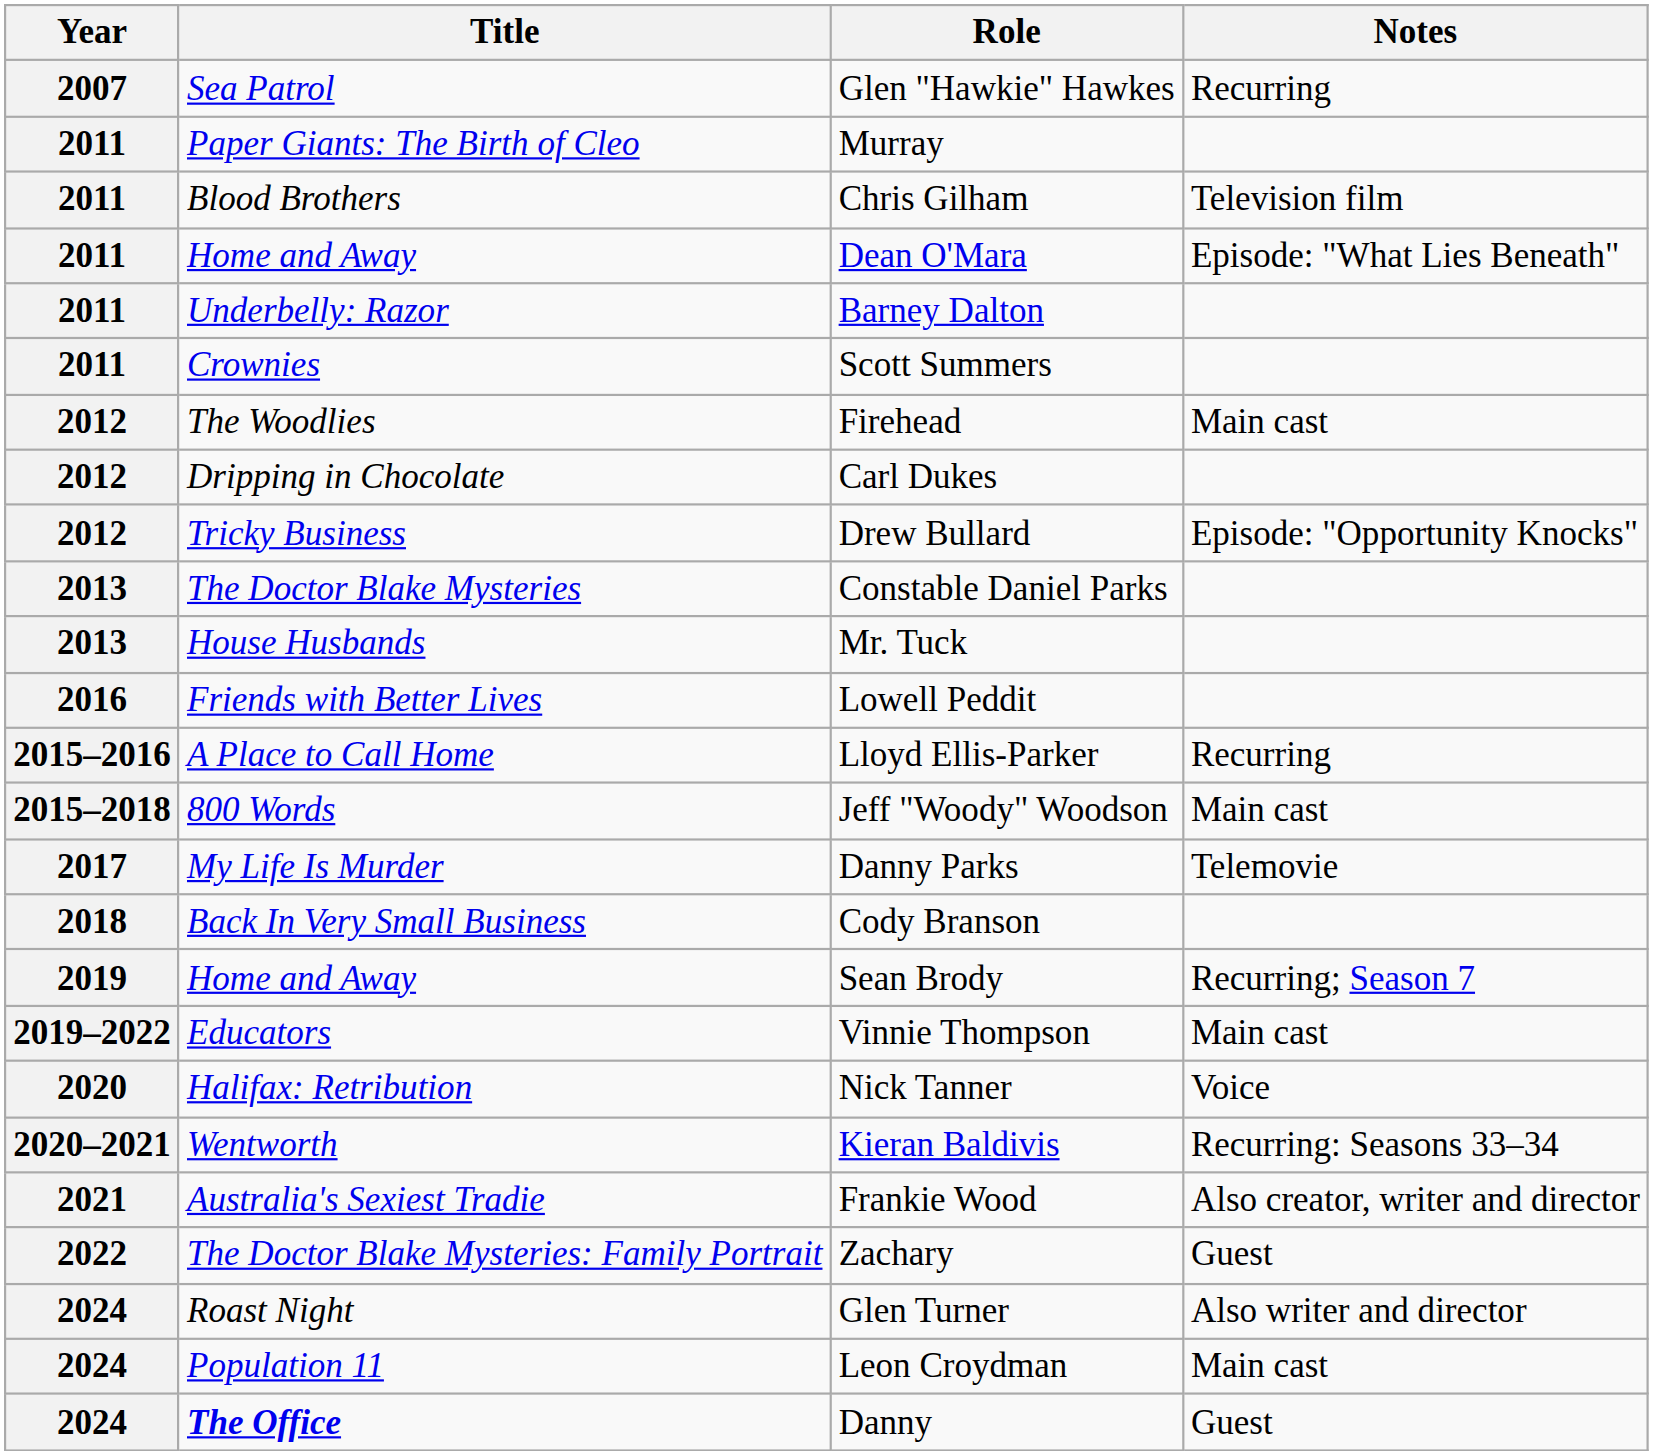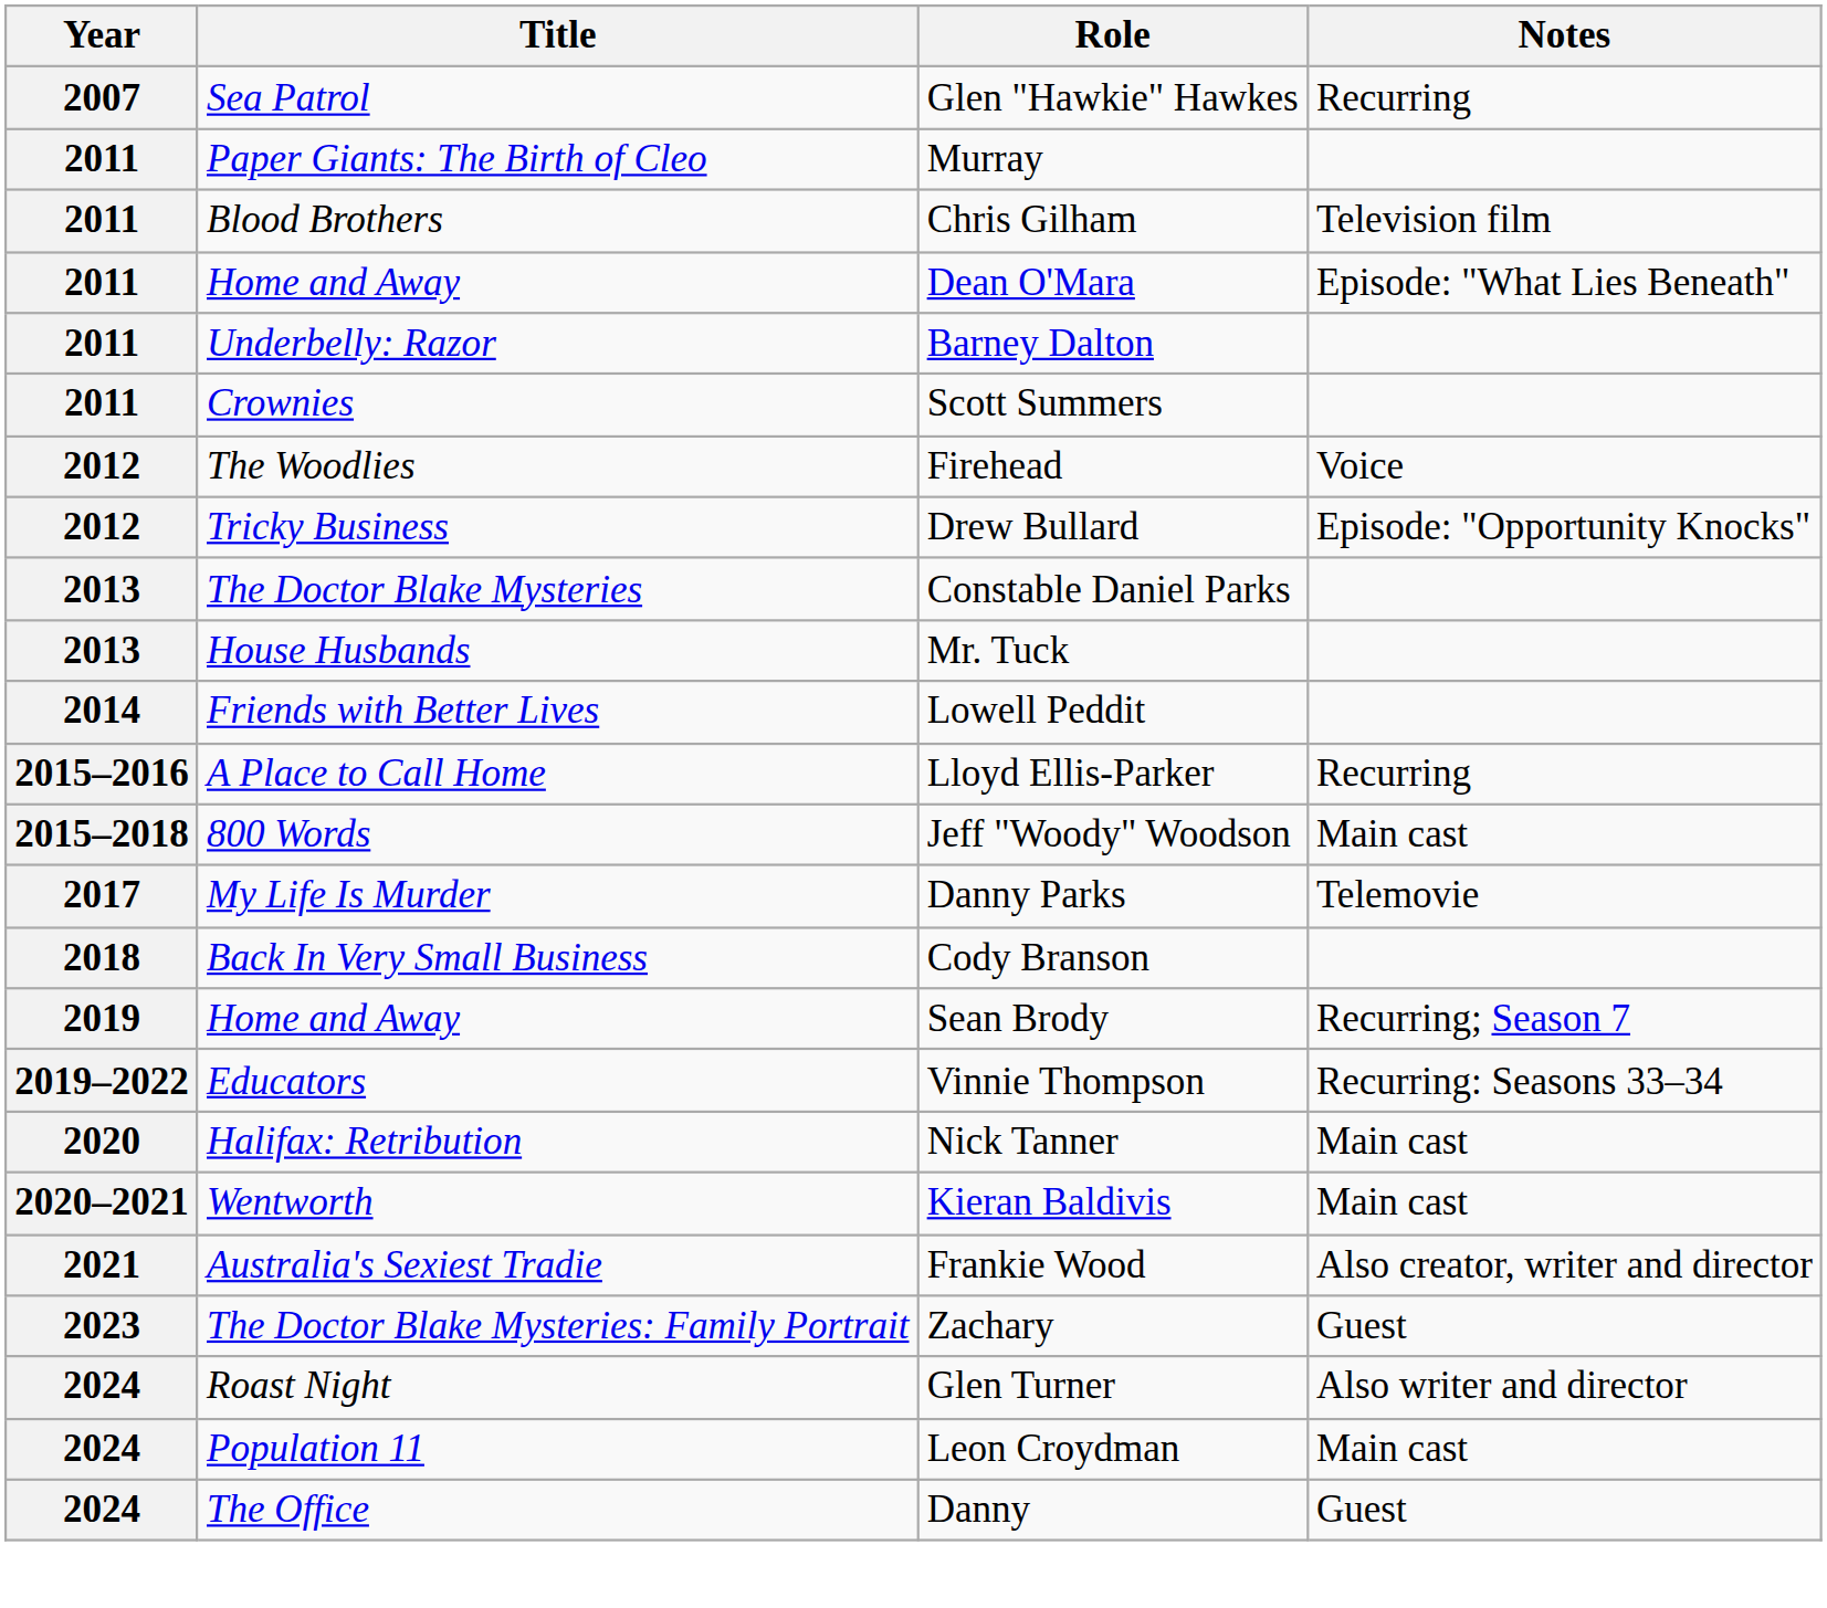Firehead | Notes: Main cast -> Voice
- row: 2012 | Dripping in Chocolate | Carl Dukes
Lowell Peddit | Year: 2016 -> 2014
Vinnie Thompson | Notes: Main cast -> Recurring: Seasons 33–34
Nick Tanner | Notes: Voice -> Main cast
Kieran Baldivis | Notes: Recurring: Seasons 33–34 -> Main cast
Zachary | Year: 2022 -> 2023
Danny | Title: bold -> normal
